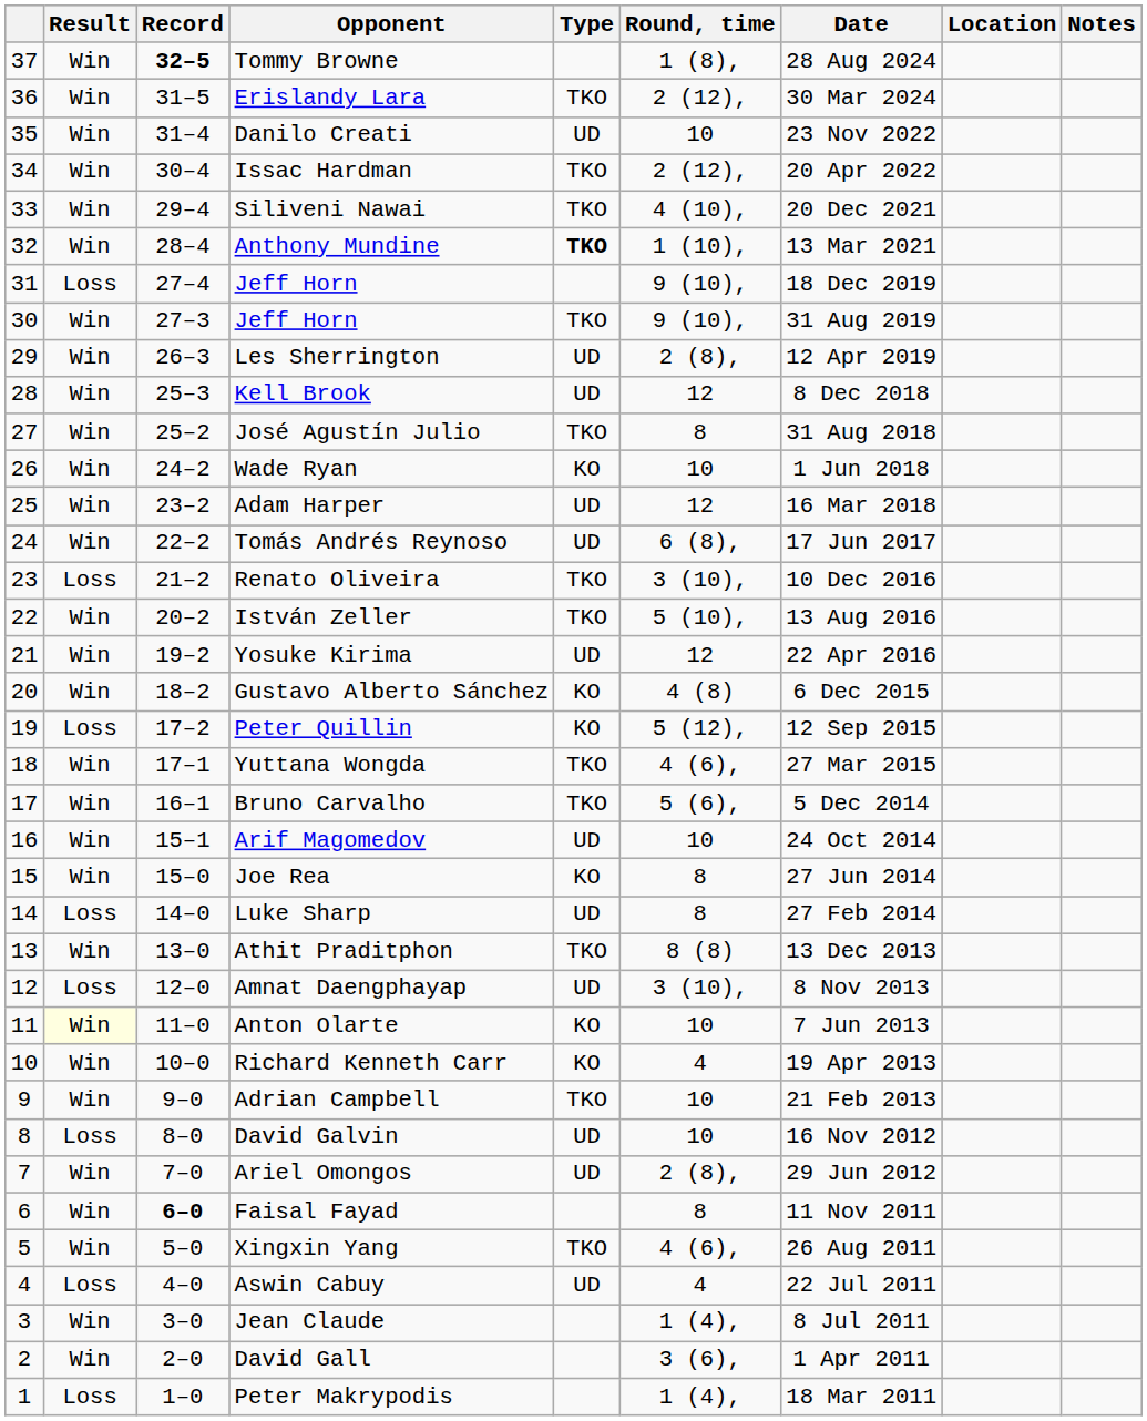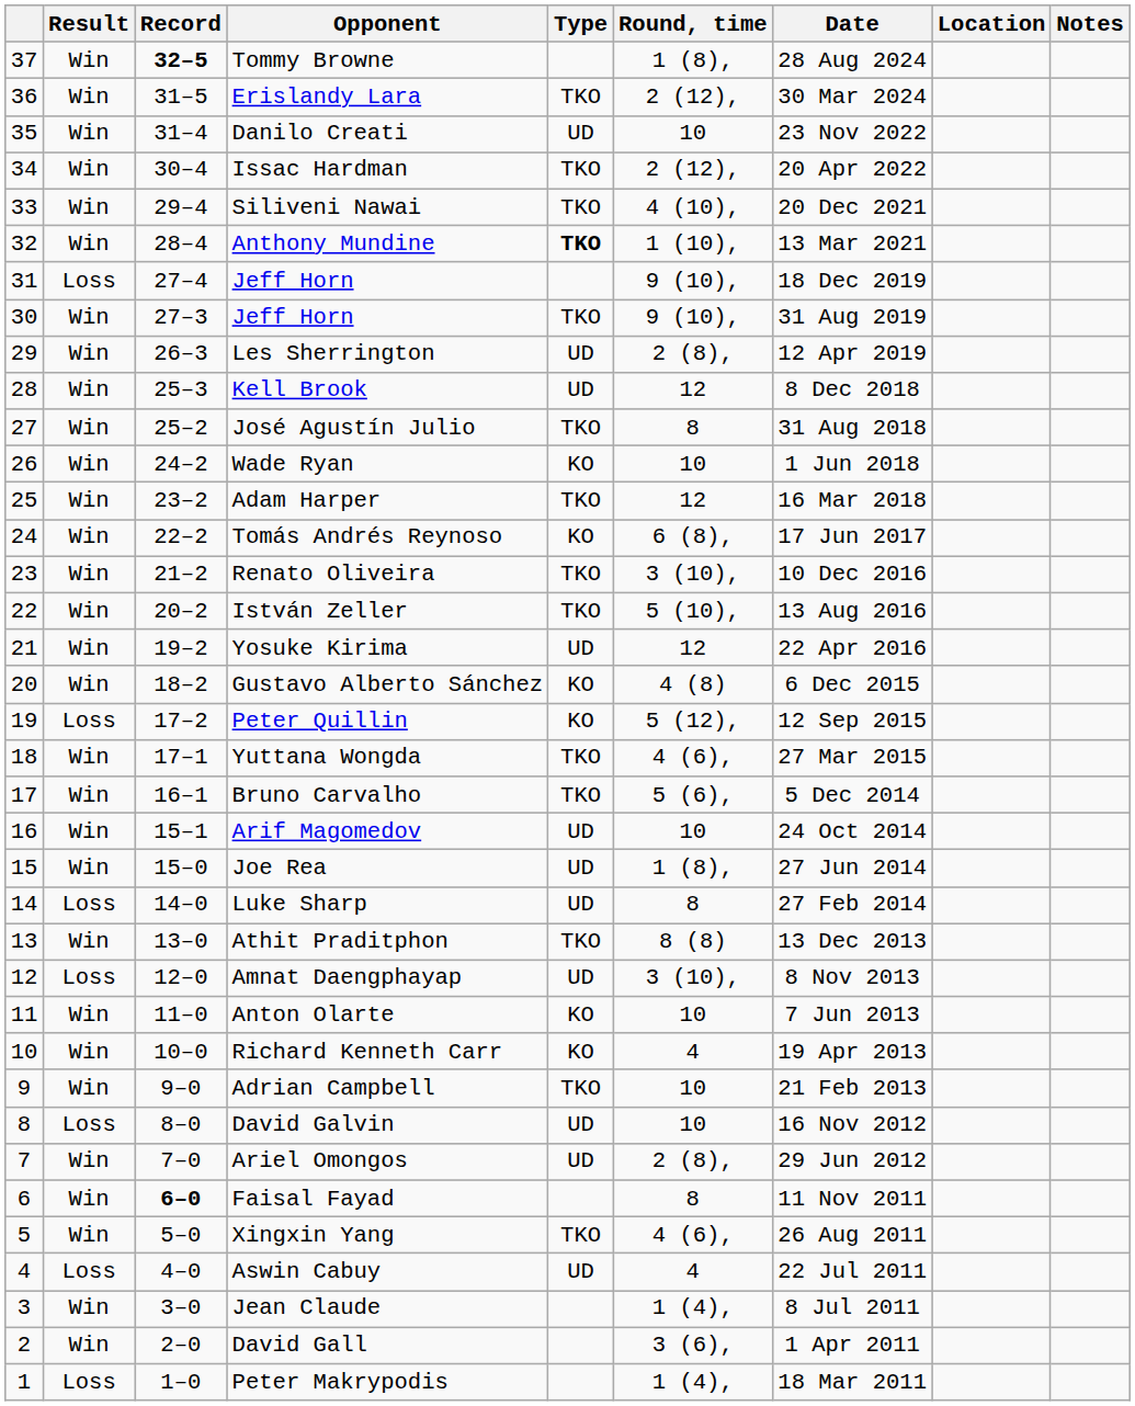Adam Harper | Type: UD -> TKO
Tomás Andrés Reynoso | Type: UD -> KO
Renato Oliveira | Result: Loss -> Win
Joe Rea | Type: KO -> UD
Joe Rea | Round, time: 8 -> 1 (8),
Anton Olarte | Result: lightyellow background -> no background
